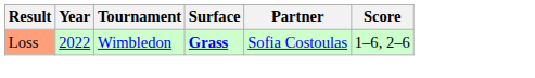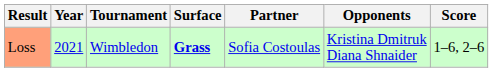+ column: Opponents | Kristina Dmitruk Diana Shnaider
Loss | Year: 2022 -> 2021
